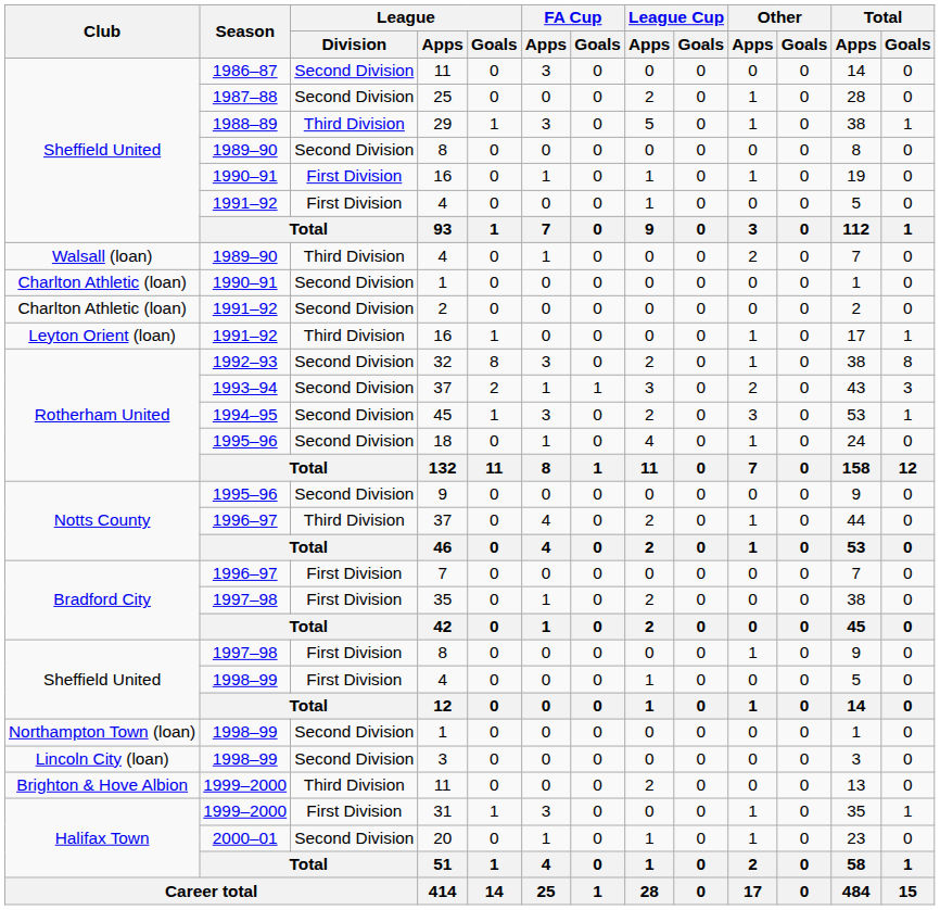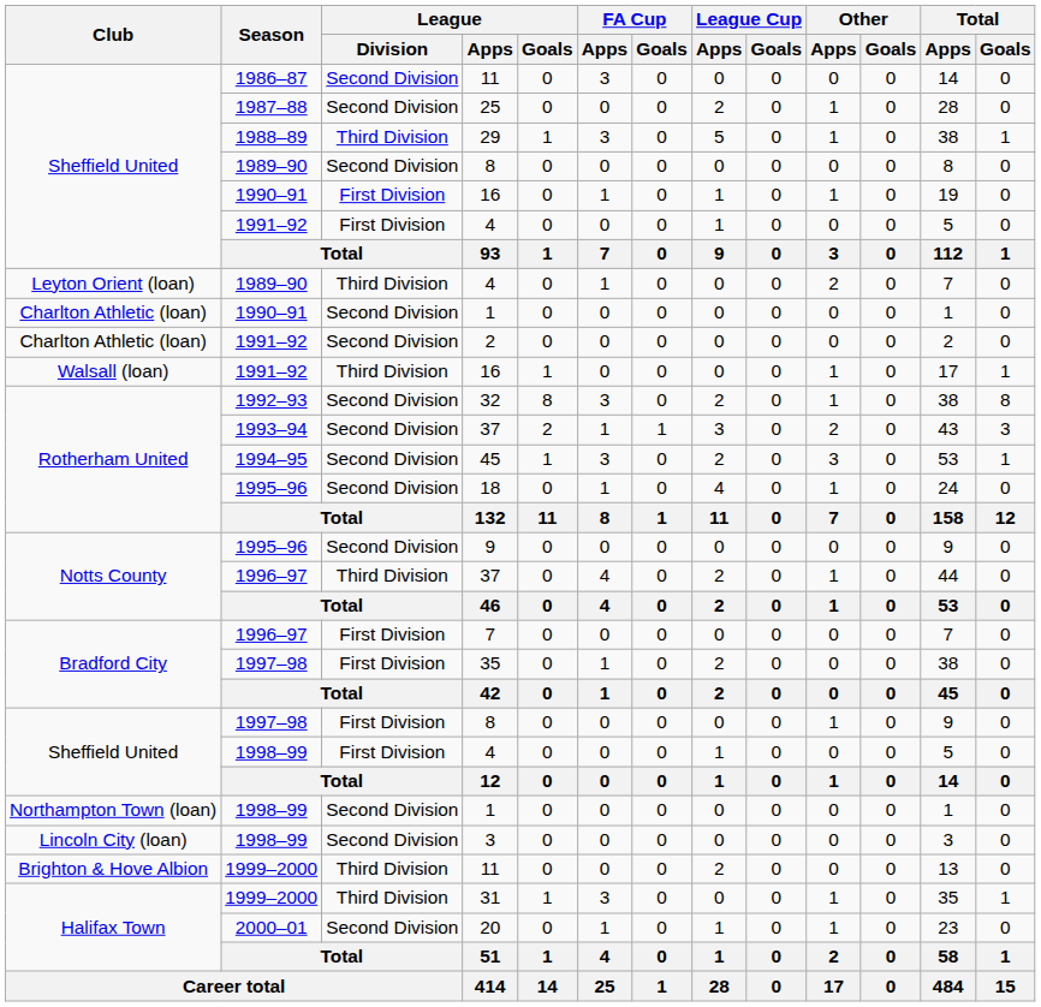1989–90 / 4 | Club: Walsall (loan) -> Leyton Orient (loan)
1991–92 / 16 | Club: Leyton Orient (loan) -> Walsall (loan)
31 | League / Division: First Division -> Third Division
